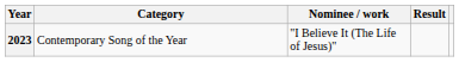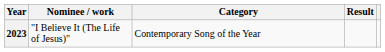columns swapped: Nominee / work <-> Category
